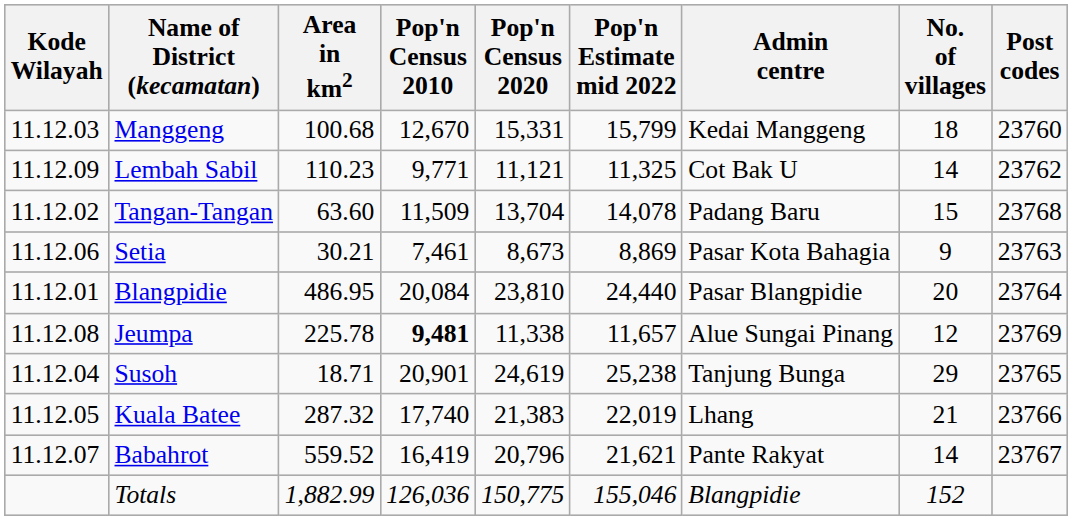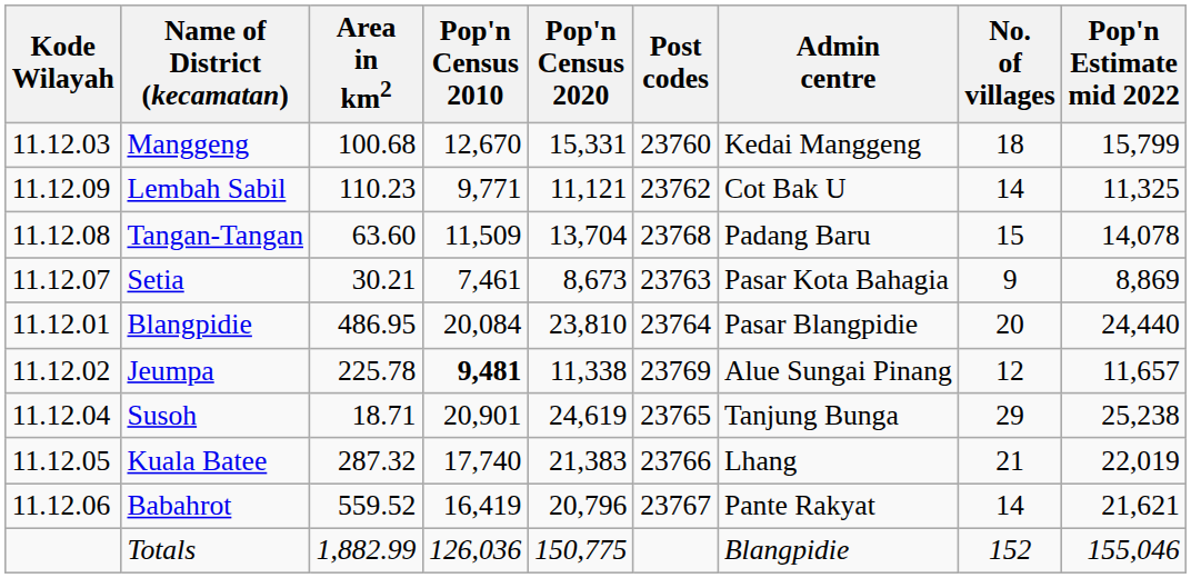columns swapped: Pop'n Estimate mid 2022 <-> Post codes
Tangan-Tangan | Kode Wilayah: 11.12.02 -> 11.12.08
Setia | Kode Wilayah: 11.12.06 -> 11.12.07
Jeumpa | Kode Wilayah: 11.12.08 -> 11.12.02
Babahrot | Kode Wilayah: 11.12.07 -> 11.12.06
